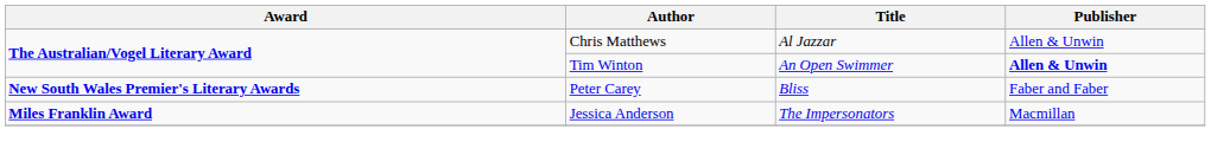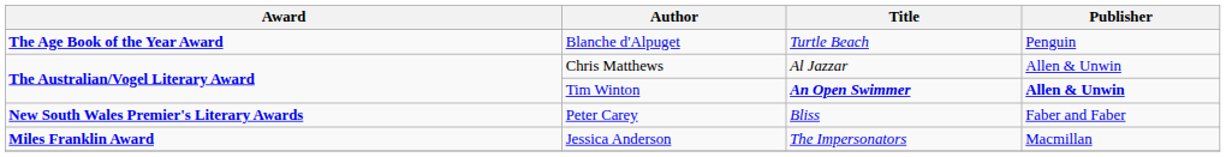+ row: The Age Book of the Year Award | Blanche d'Alpuget | Turtle Beach | Penguin
Tim Winton | Title: normal -> bold
